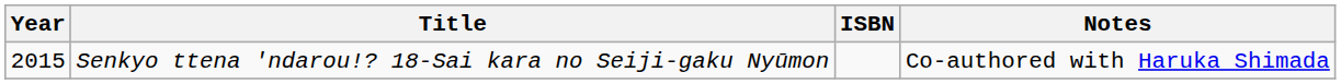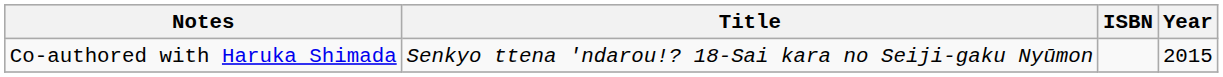columns swapped: Year <-> Notes
